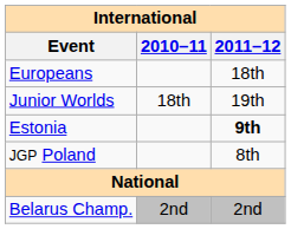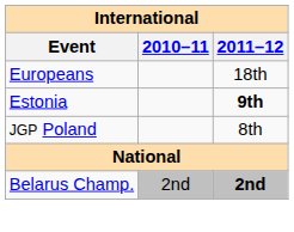- row: Junior Worlds | 18th | 19th
Belarus Champ. | 2011–12: normal -> bold
